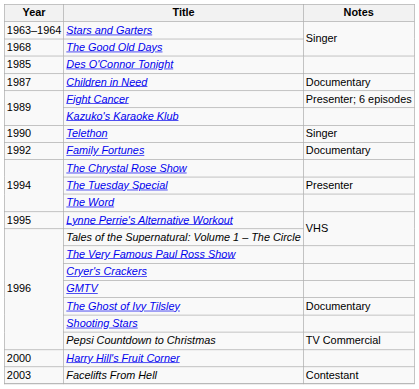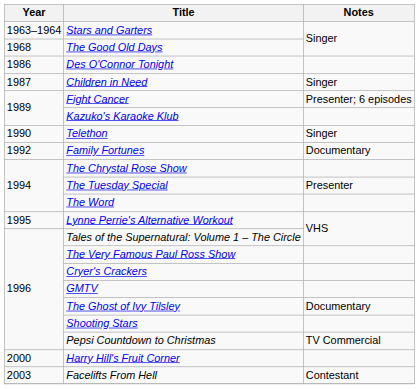Des O'Connor Tonight | Year: 1985 -> 1986
Children in Need | Notes: Documentary -> Singer
